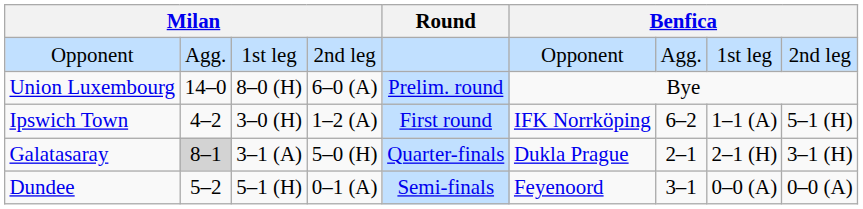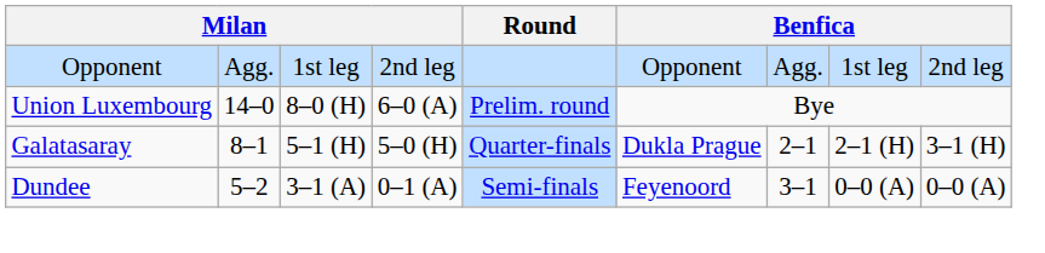- row: Ipswich Town | 4–2 | 3–0 (H) | 1–2 (A) | First round | IFK Norrköping | 6–2 | 1–1 (A) | 5–1 (H)
Galatasaray | column 2: lightgrey background -> no background
Galatasaray | column 3: 3–1 (A) -> 5–1 (H)
Dundee | column 3: 5–1 (H) -> 3–1 (A)
